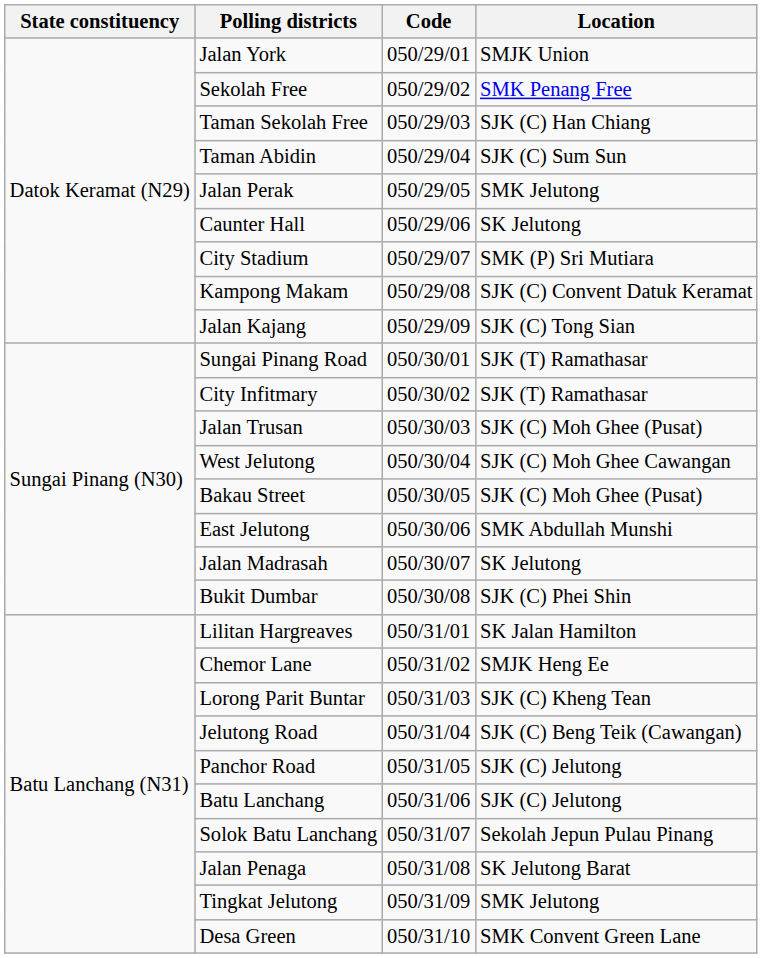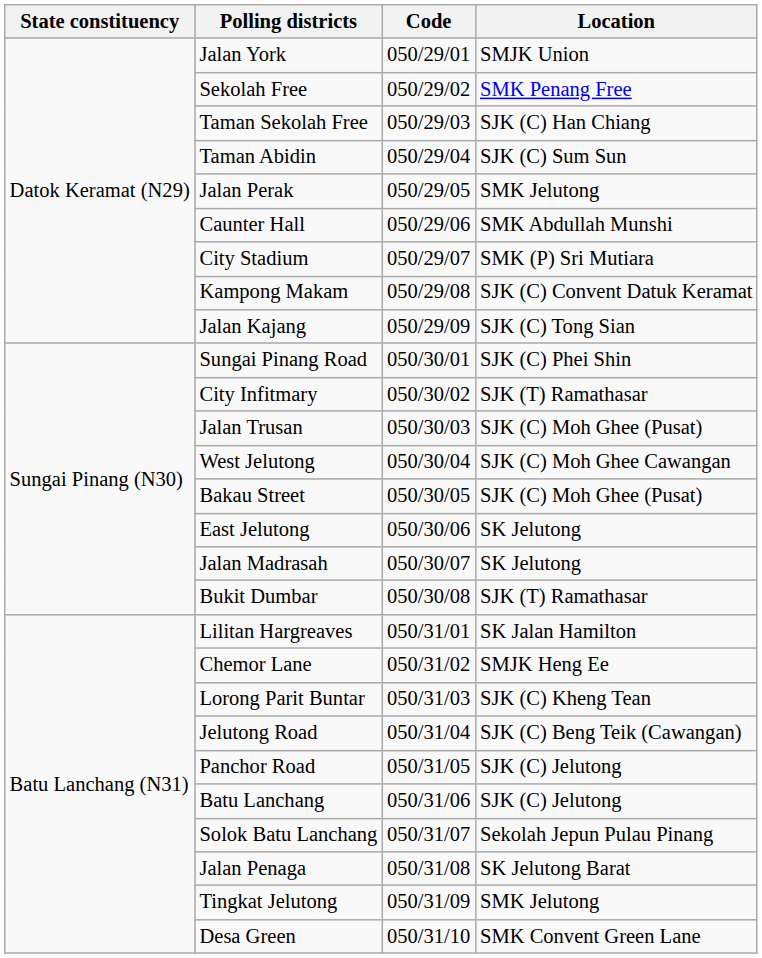Caunter Hall | Location: SK Jelutong -> SMK Abdullah Munshi
Sungai Pinang Road | Location: SJK (T) Ramathasar -> SJK (C) Phei Shin
East Jelutong | Location: SMK Abdullah Munshi -> SK Jelutong
Bukit Dumbar | Location: SJK (C) Phei Shin -> SJK (T) Ramathasar
